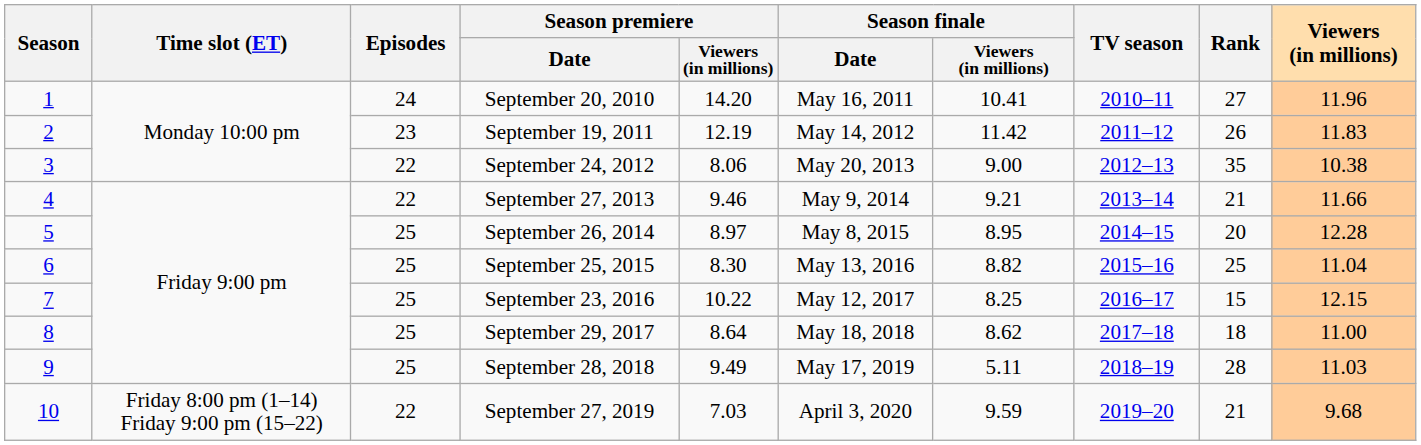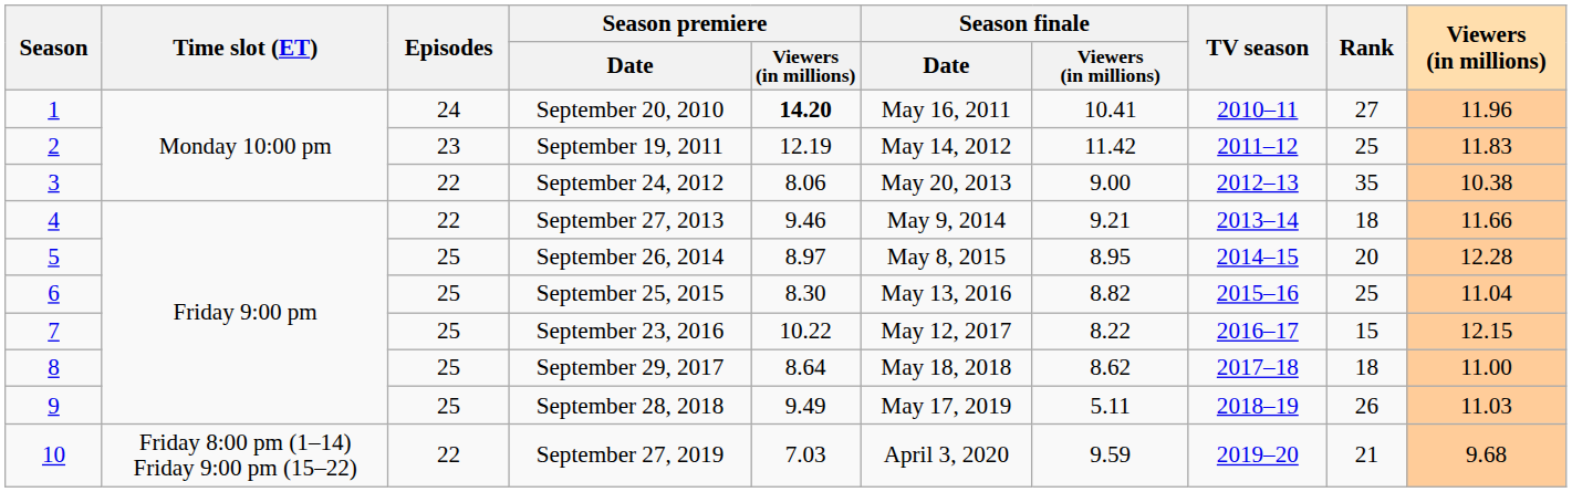September 20, 2010 | Season premiere / Viewers (in millions): normal -> bold
September 19, 2011 | Rank: 26 -> 25
September 27, 2013 | Rank: 21 -> 18
September 23, 2016 | Season finale / Viewers (in millions): 8.25 -> 8.22
September 28, 2018 | Rank: 28 -> 26
